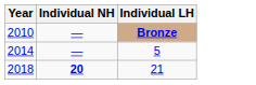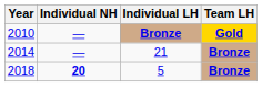+ column: Team LH | Gold | Bronze | Bronze
2014 | Individual LH: 5 -> 21
2018 | Individual LH: 21 -> 5
